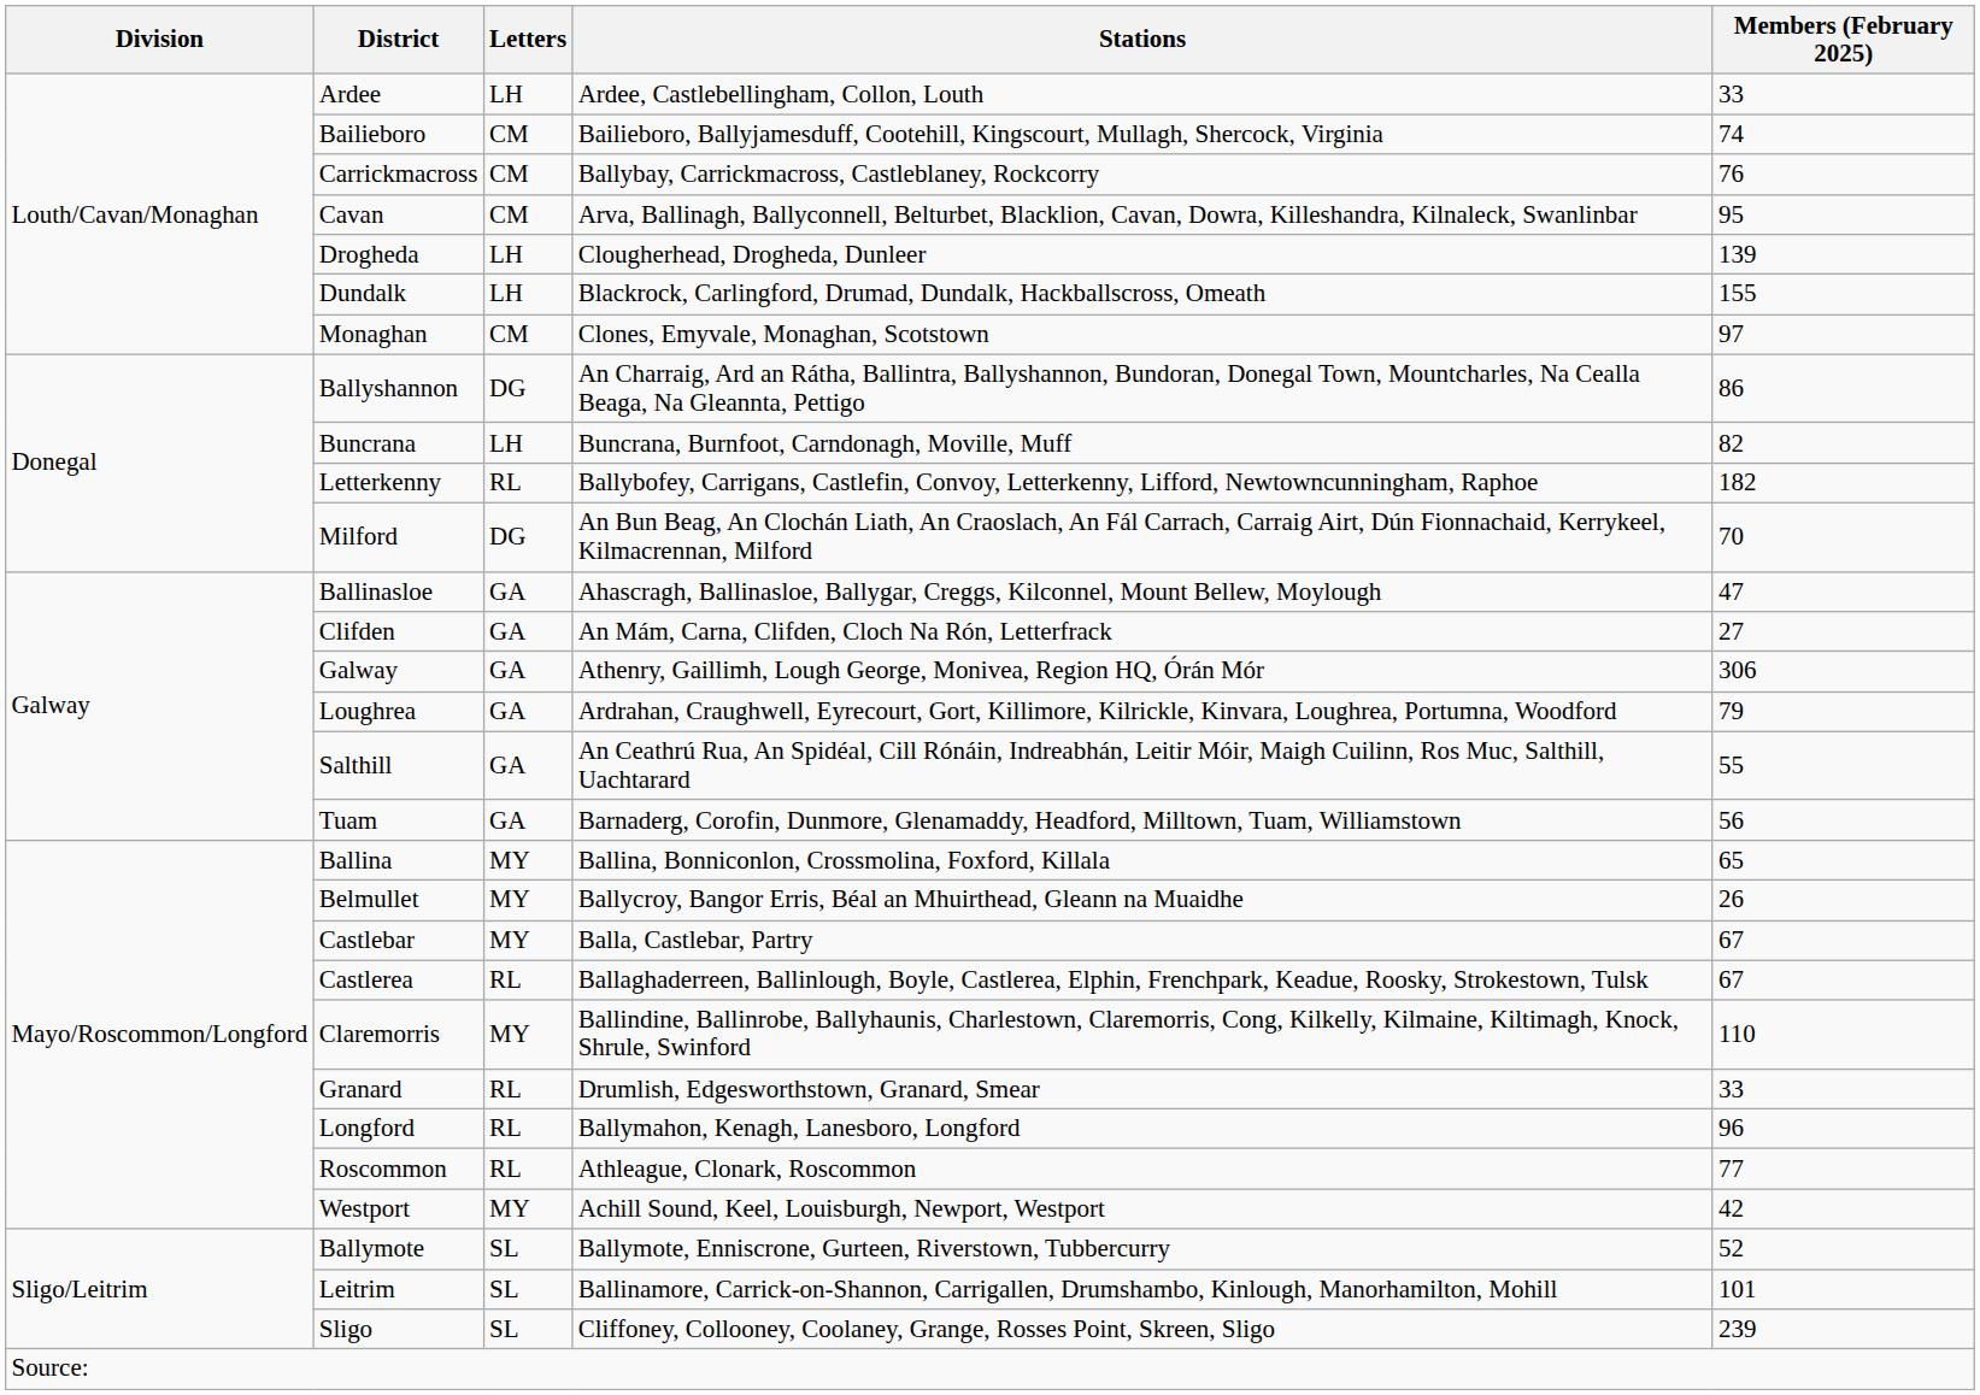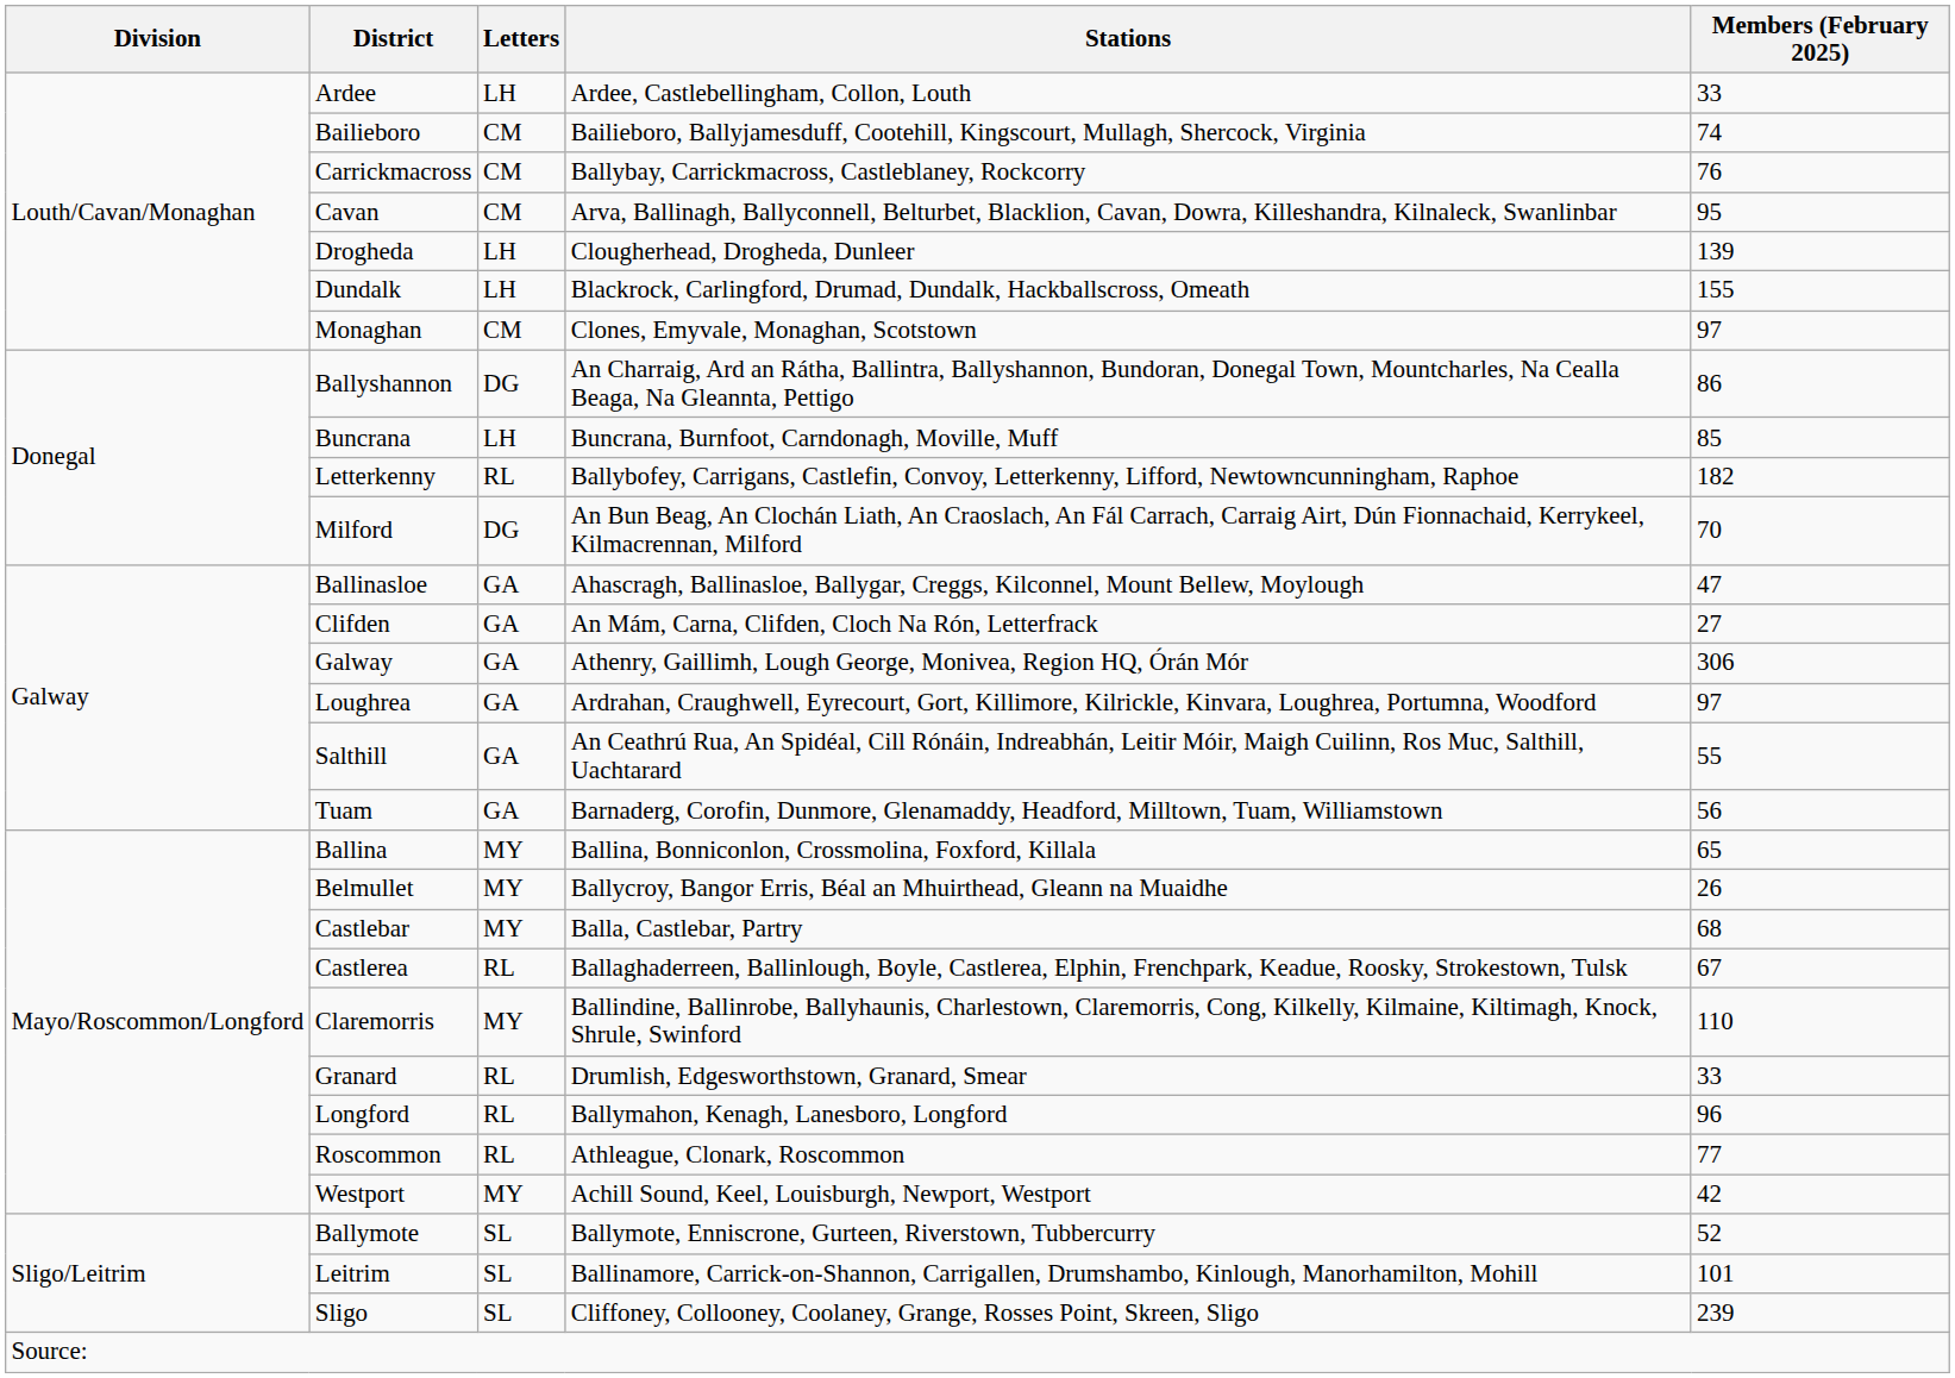Buncrana | Members (February 2025): 82 -> 85
Loughrea | Members (February 2025): 79 -> 97
Castlebar | Members (February 2025): 67 -> 68
